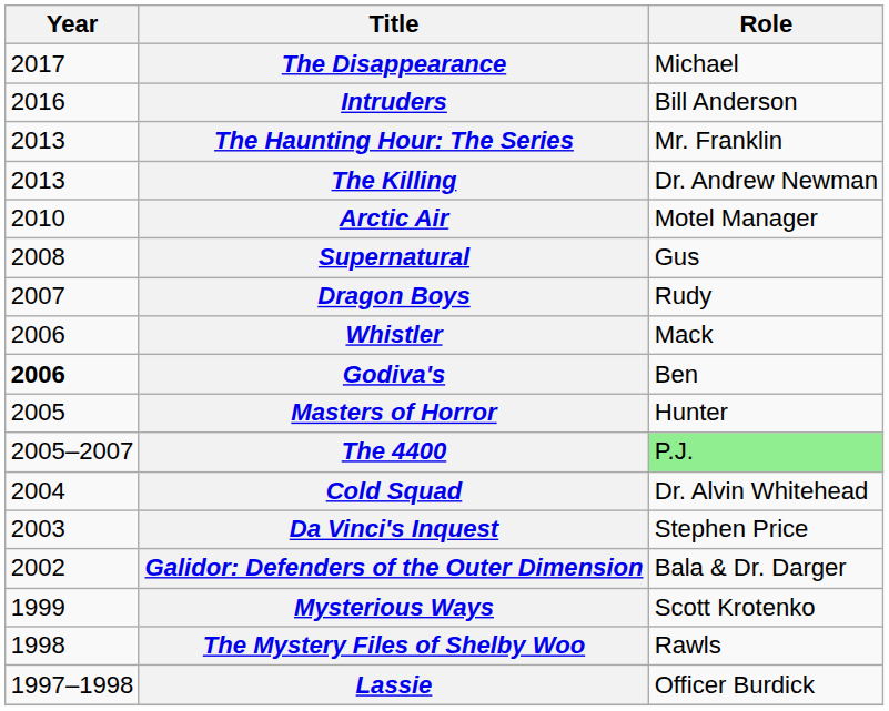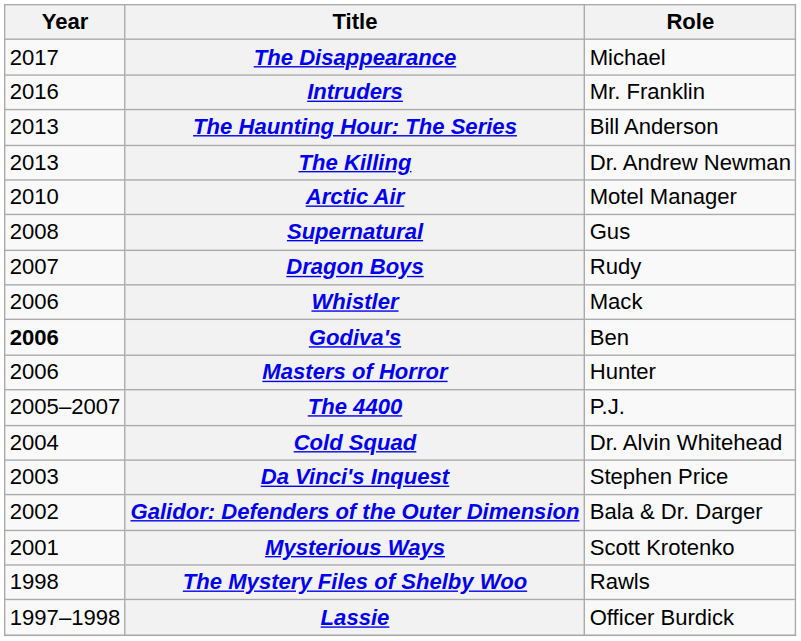Intruders | Role: Bill Anderson -> Mr. Franklin
The Haunting Hour: The Series | Role: Mr. Franklin -> Bill Anderson
Masters of Horror | Year: 2005 -> 2006
The 4400 | Role: lightgreen background -> no background
Mysterious Ways | Year: 1999 -> 2001
